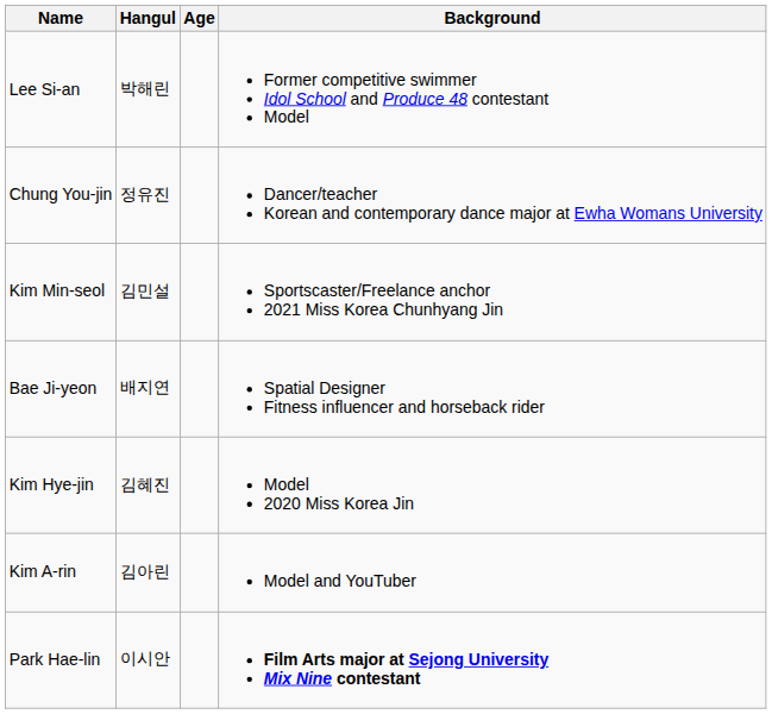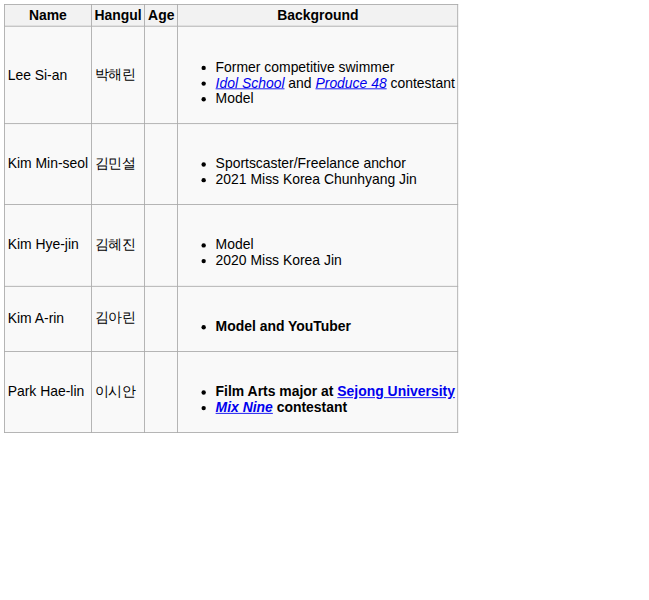- row: Chung You-jin | 정유진 | Dancer/teacher Korean and contemporary dance major at Ewha Womans University
- row: Bae Ji-yeon | 배지연 | Spatial Designer Fitness influencer and horseback rider
Kim A-rin | Background: normal -> bold
